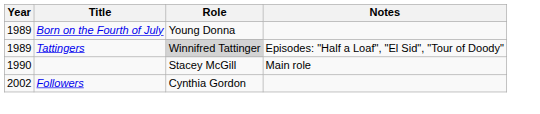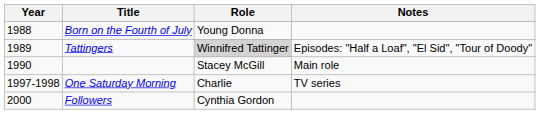Born on the Fourth of July | Year: 1989 -> 1988
+ row: 1997-1998 | One Saturday Morning | Charlie | TV series
Followers | Year: 2002 -> 2000
